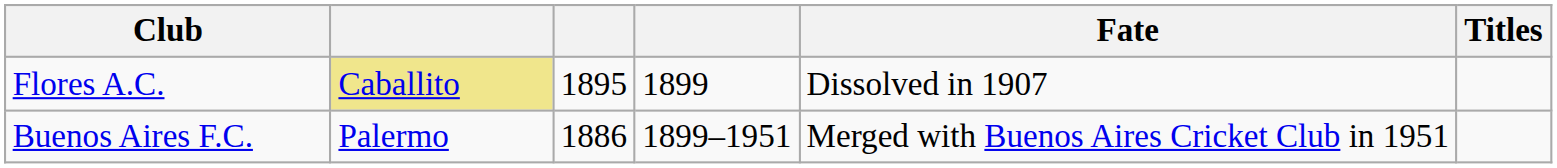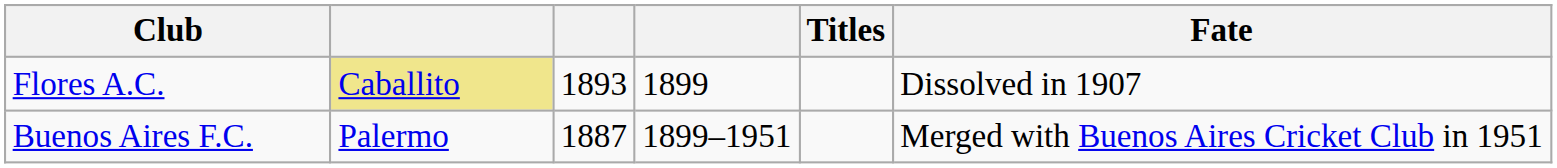columns swapped: Titles <-> Fate
Flores A.C. | column 3: 1895 -> 1893
Buenos Aires F.C. | column 3: 1886 -> 1887
